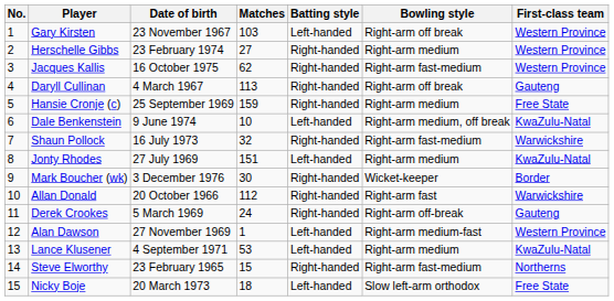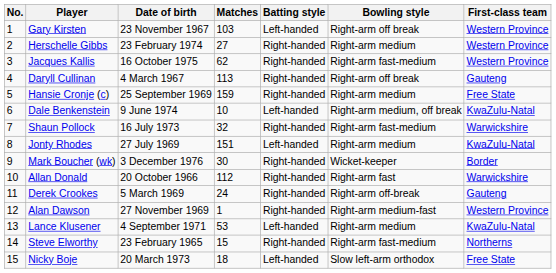Alan Dawson | Batting style: Left-handed -> Right-handed
